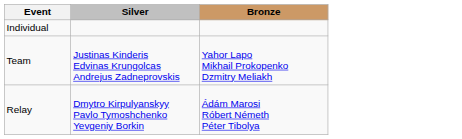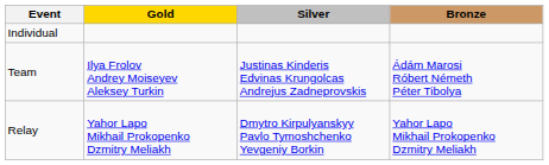+ column: Gold | Ilya Frolov Andrey Moiseyev Aleksey Turkin | Yahor Lapo Mikhail Prokopenko Dzmitry Meliakh
Team | Bronze: Yahor Lapo Mikhail Prokopenko Dzmitry Meliakh -> Ádám Marosi Róbert Németh Péter Tibolya
Relay | Bronze: Ádám Marosi Róbert Németh Péter Tibolya -> Yahor Lapo Mikhail Prokopenko Dzmitry Meliakh
